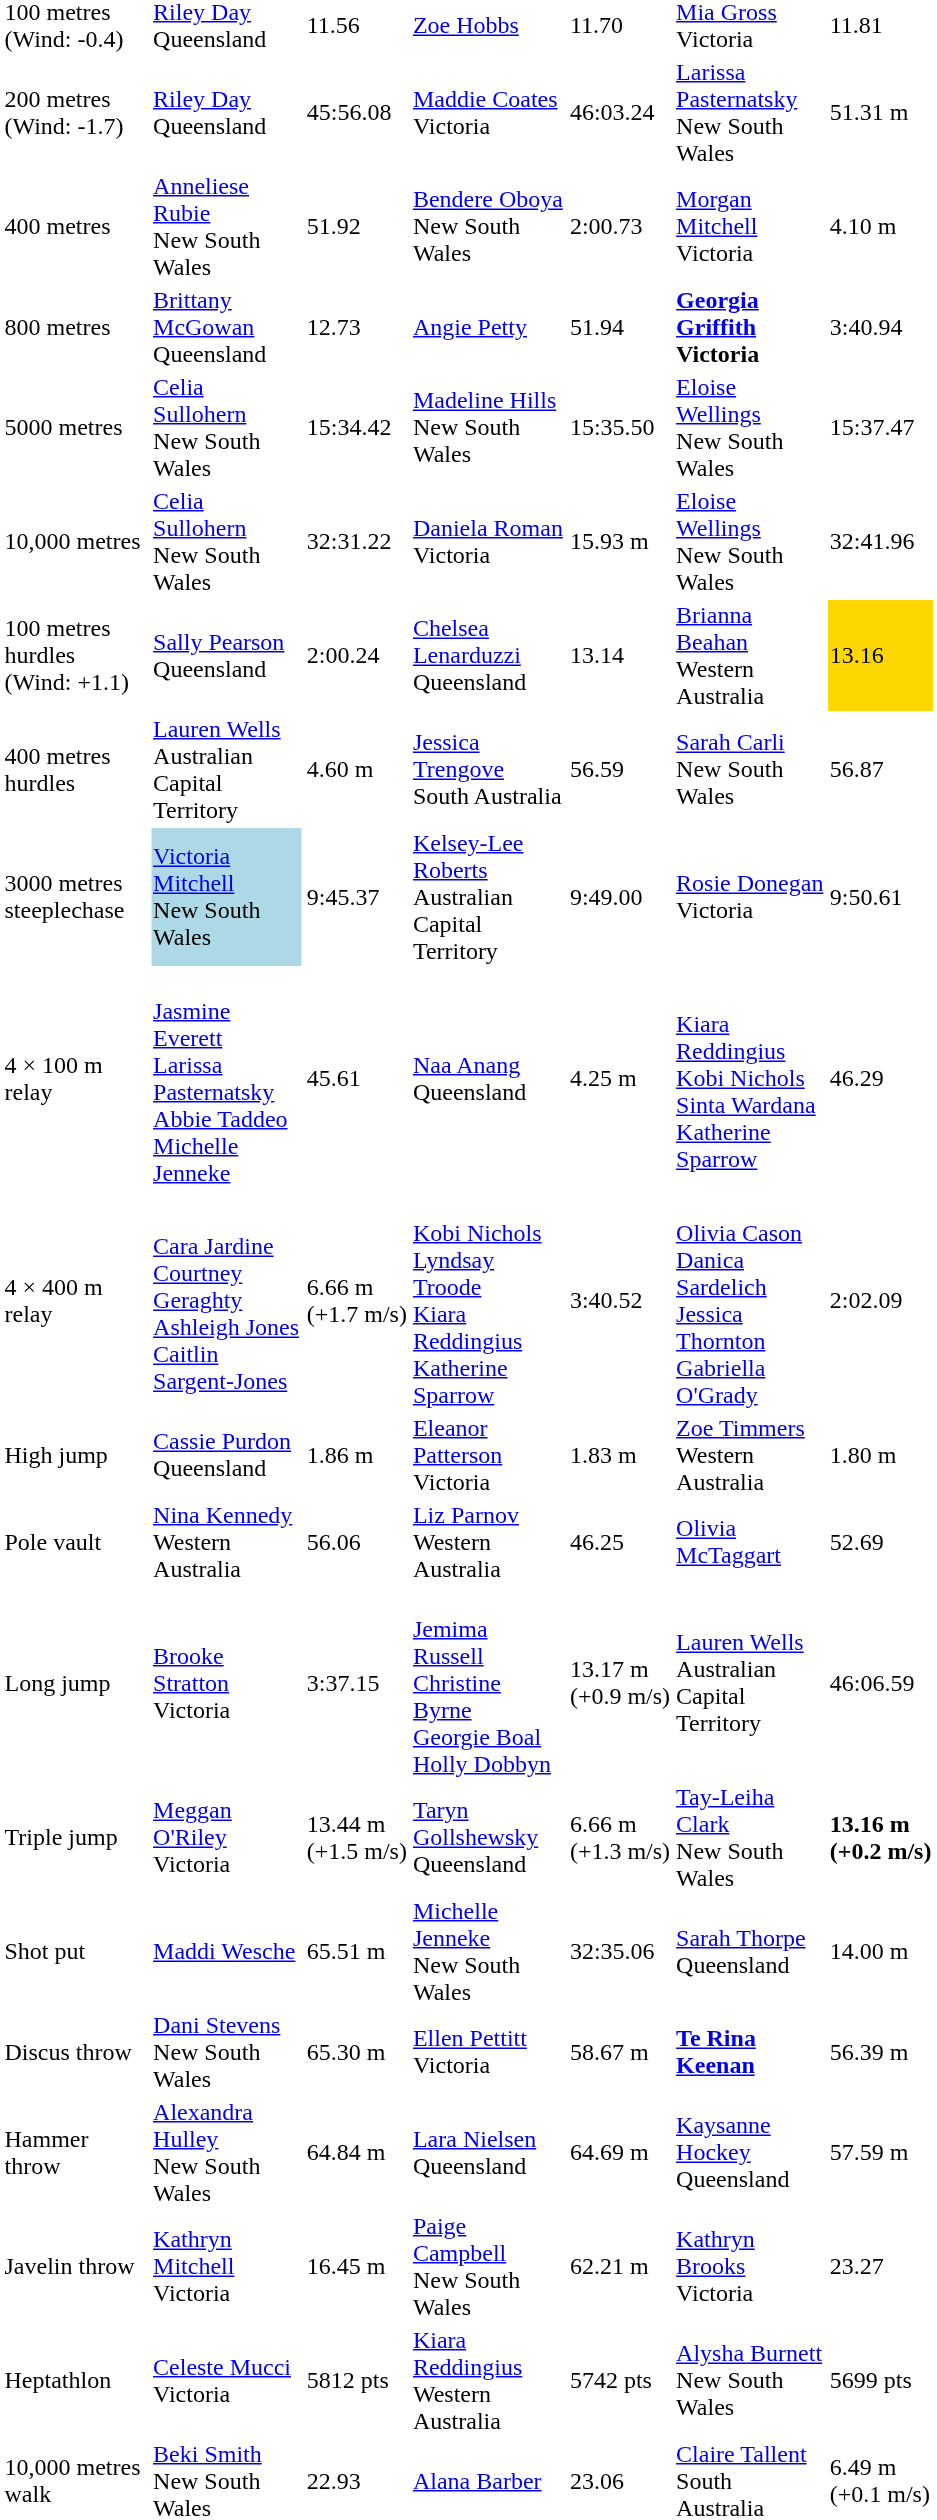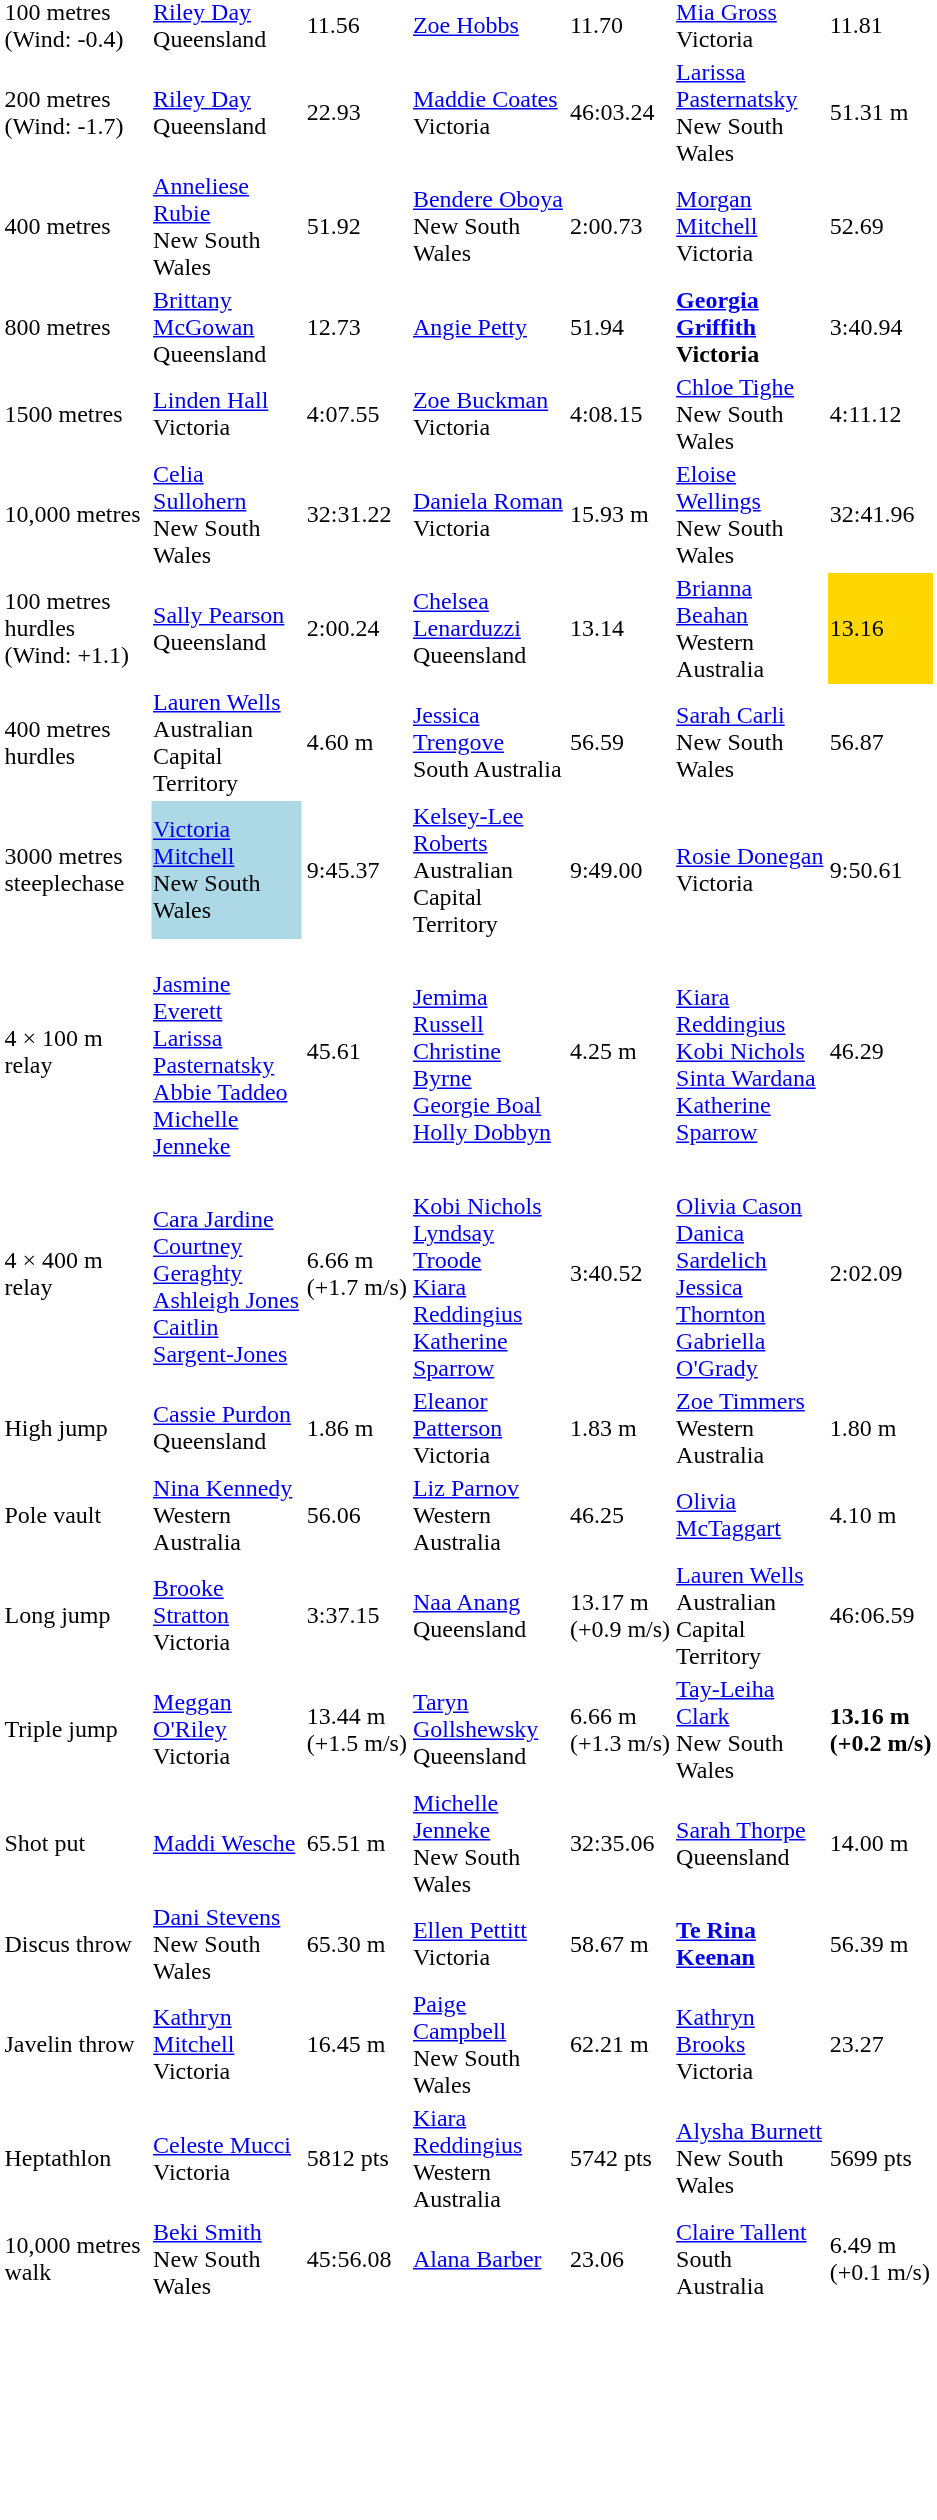200 metres (Wind: -1.7) | column 3: 45:56.08 -> 22.93
400 metres | column 7: 4.10 m -> 52.69
+ row: 1500 metres | Linden Hall Victoria | 4:07.55 | Zoe Buckman Victoria | 4:08.15 | Chloe Tighe New South Wales | 4:11.12
- row: 5000 metres | Celia Sullohern New South Wales | 15:34.42 | Madeline Hills New South Wales | 15:35.50 | Eloise Wellings New South Wales | 15:37.47
4 × 100 m relay | column 4: Naa Anang Queensland -> Jemima Russell Christine Byrne Georgie Boal Holly Dobbyn
Pole vault | column 7: 52.69 -> 4.10 m
Long jump | column 4: Jemima Russell Christine Byrne Georgie Boal Holly Dobbyn -> Naa Anang Queensland
- row: Hammer throw | Alexandra Hulley New South Wales | 64.84 m | Lara Nielsen Queensland | 64.69 m | Kaysanne Hockey Queensland | 57.59 m
10,000 metres walk | column 3: 22.93 -> 45:56.08
